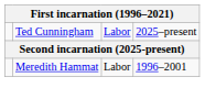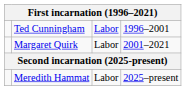Ted Cunningham | column 4: 2025–present -> 1996–2001
+ row: Margaret Quirk | Labor | 2001–2021
Meredith Hammat | column 4: 1996–2001 -> 2025–present
